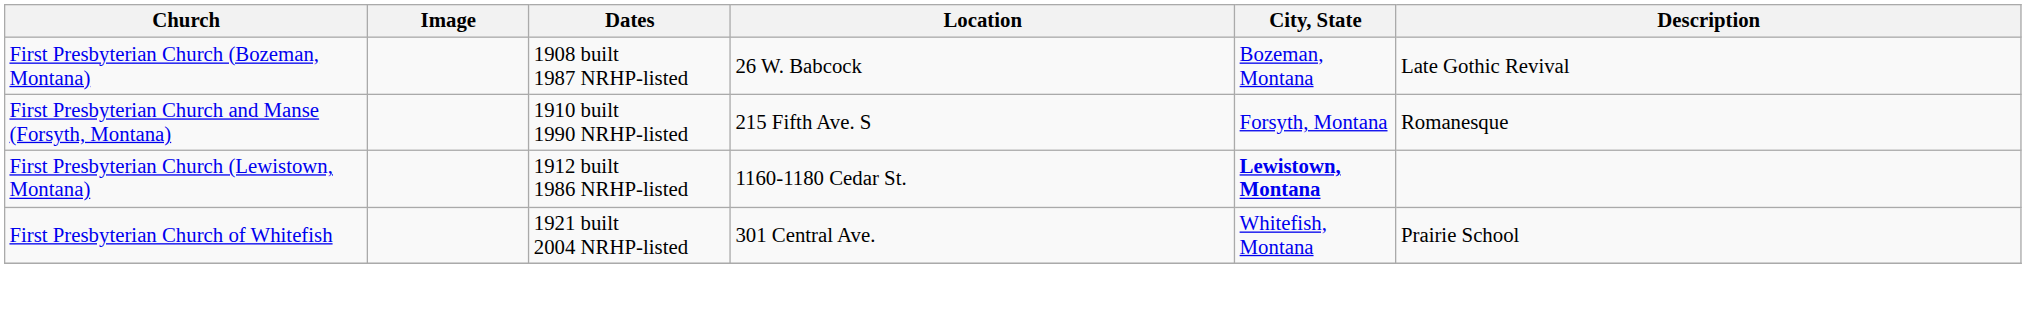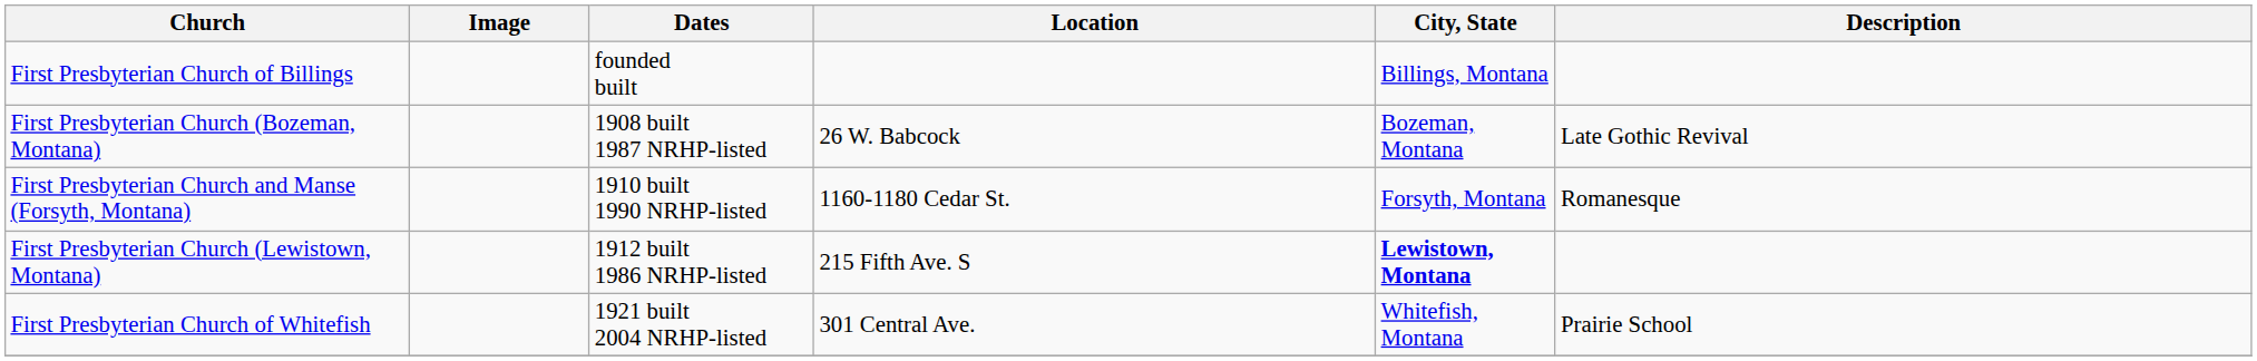+ row: First Presbyterian Church of Billings | founded built | Billings, Montana
First Presbyterian Church and Manse (Forsyth, Montana) | Location: 215 Fifth Ave. S -> 1160-1180 Cedar St.
First Presbyterian Church (Lewistown, Montana) | Location: 1160-1180 Cedar St. -> 215 Fifth Ave. S
